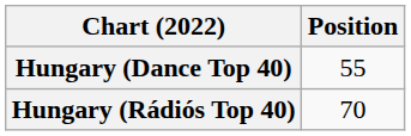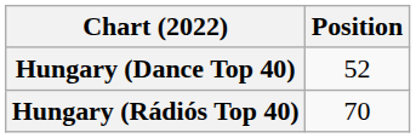Hungary (Dance Top 40) | Position: 55 -> 52
